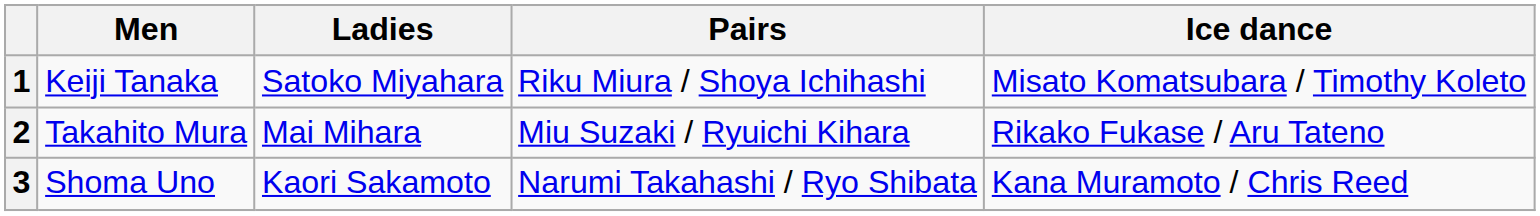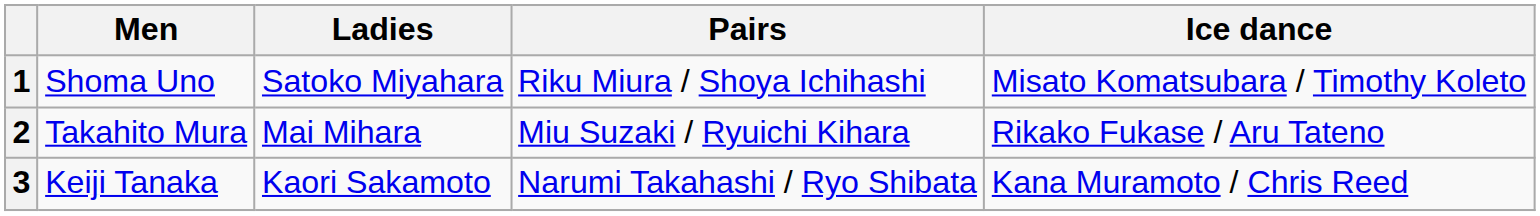1 | Men: Keiji Tanaka -> Shoma Uno
3 | Men: Shoma Uno -> Keiji Tanaka
